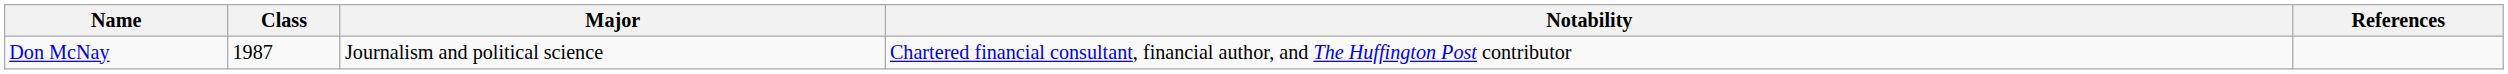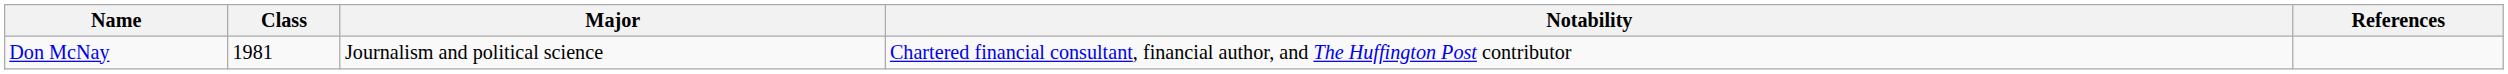Don McNay | Class: 1987 -> 1981
